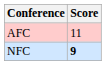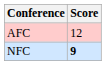AFC | Score: 11 -> 12
